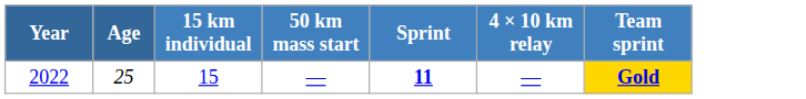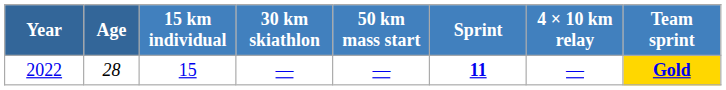+ column: 30 km skiathlon | —
2022 | Age: 25 -> 28
